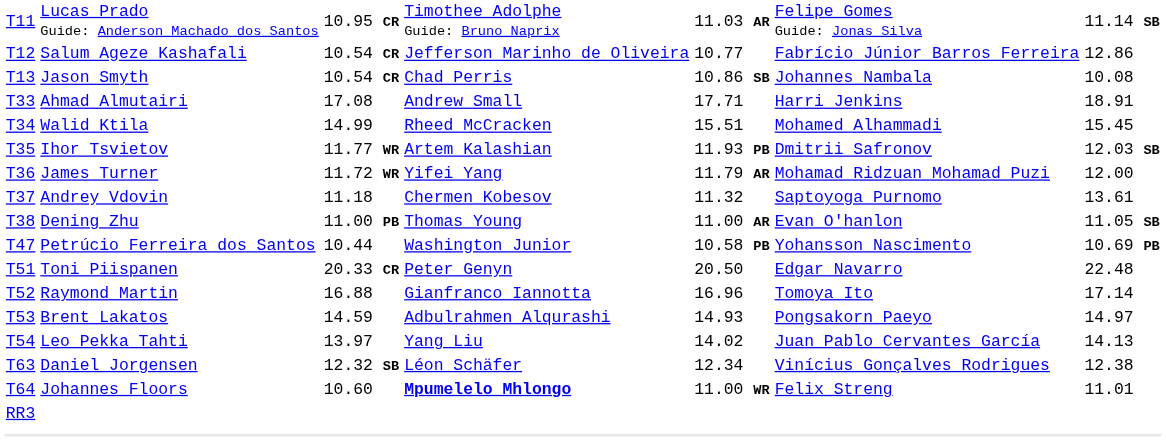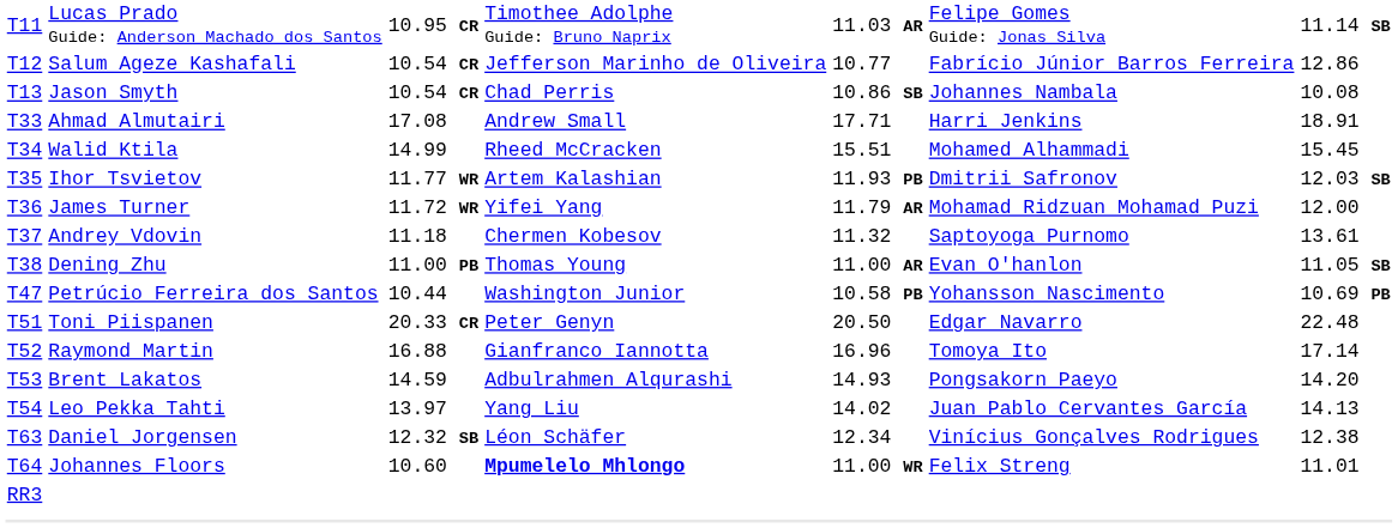T53 | column 7: 14.97 -> 14.20
